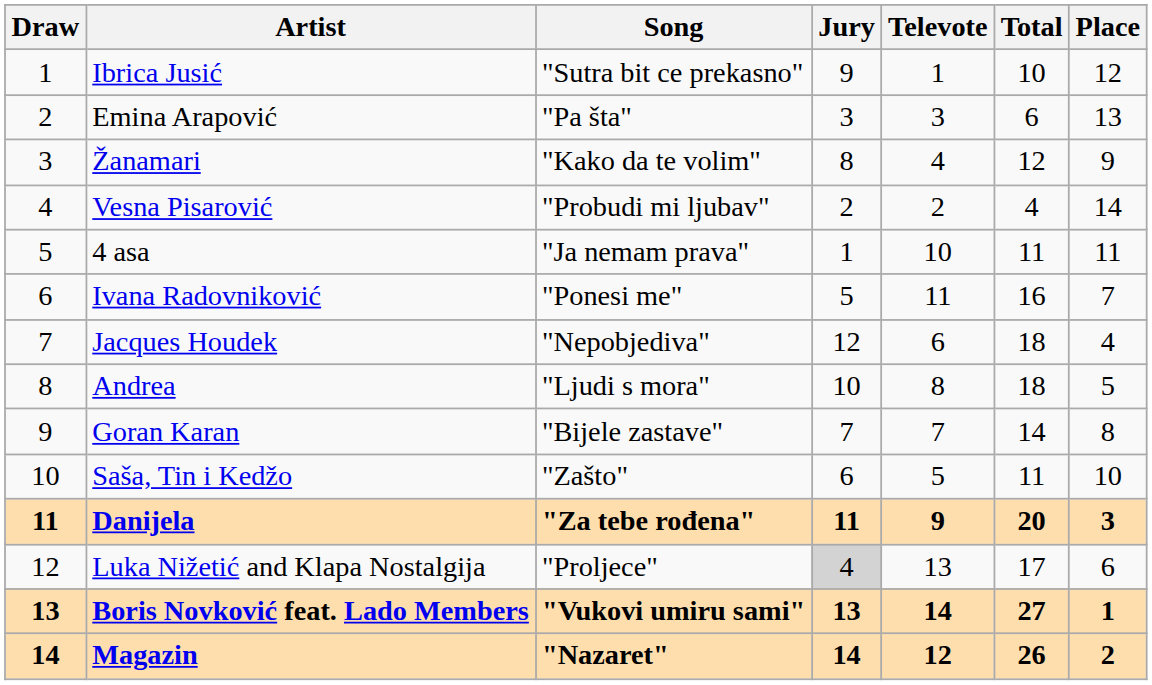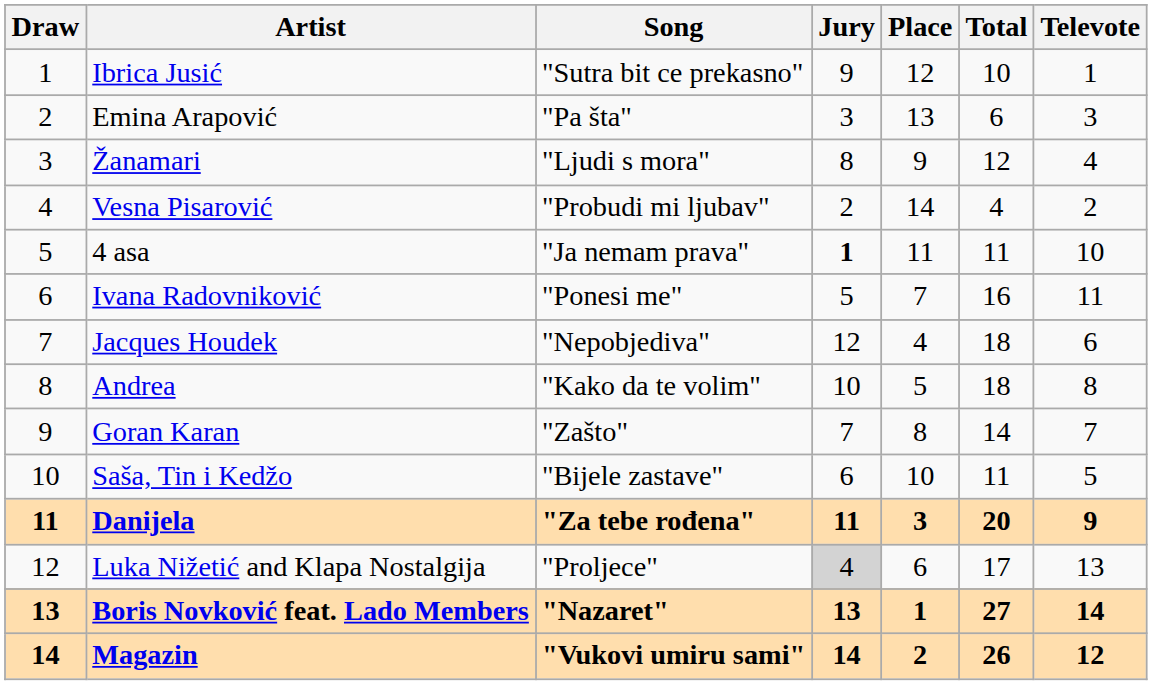columns swapped: Televote <-> Place
Žanamari | Song: "Kako da te volim" -> "Ljudi s mora"
4 asa | Jury: normal -> bold
Andrea | Song: "Ljudi s mora" -> "Kako da te volim"
Goran Karan | Song: "Bijele zastave" -> "Zašto"
Saša, Tin i Kedžo | Song: "Zašto" -> "Bijele zastave"
Boris Novković feat. Lado Members | Song: "Vukovi umiru sami" -> "Nazaret"
Magazin | Song: "Nazaret" -> "Vukovi umiru sami"
